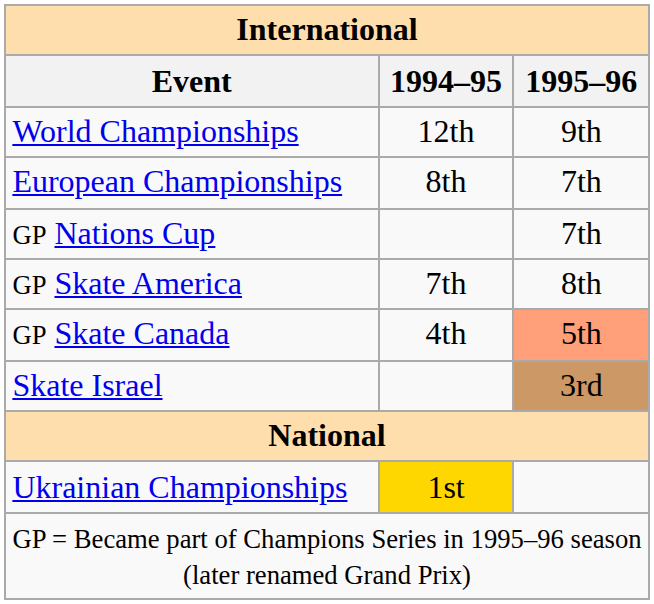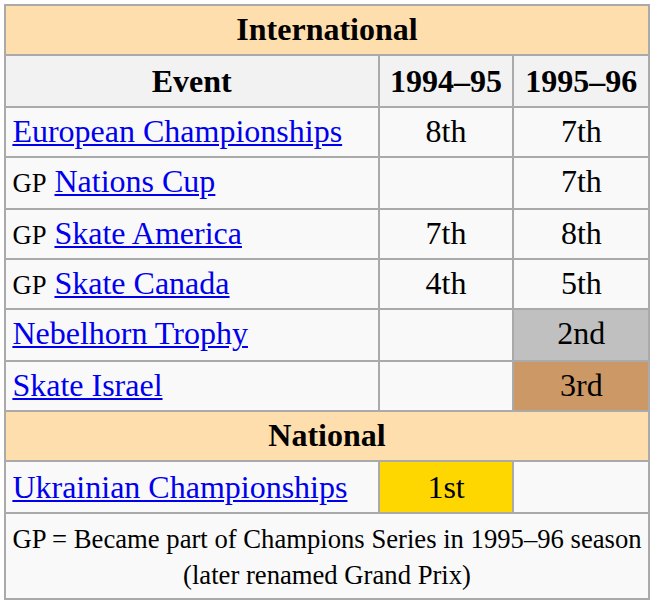- row: World Championships | 12th | 9th
GP Skate Canada | 1995–96: lightsalmon background -> no background
+ row: Nebelhorn Trophy | 2nd
